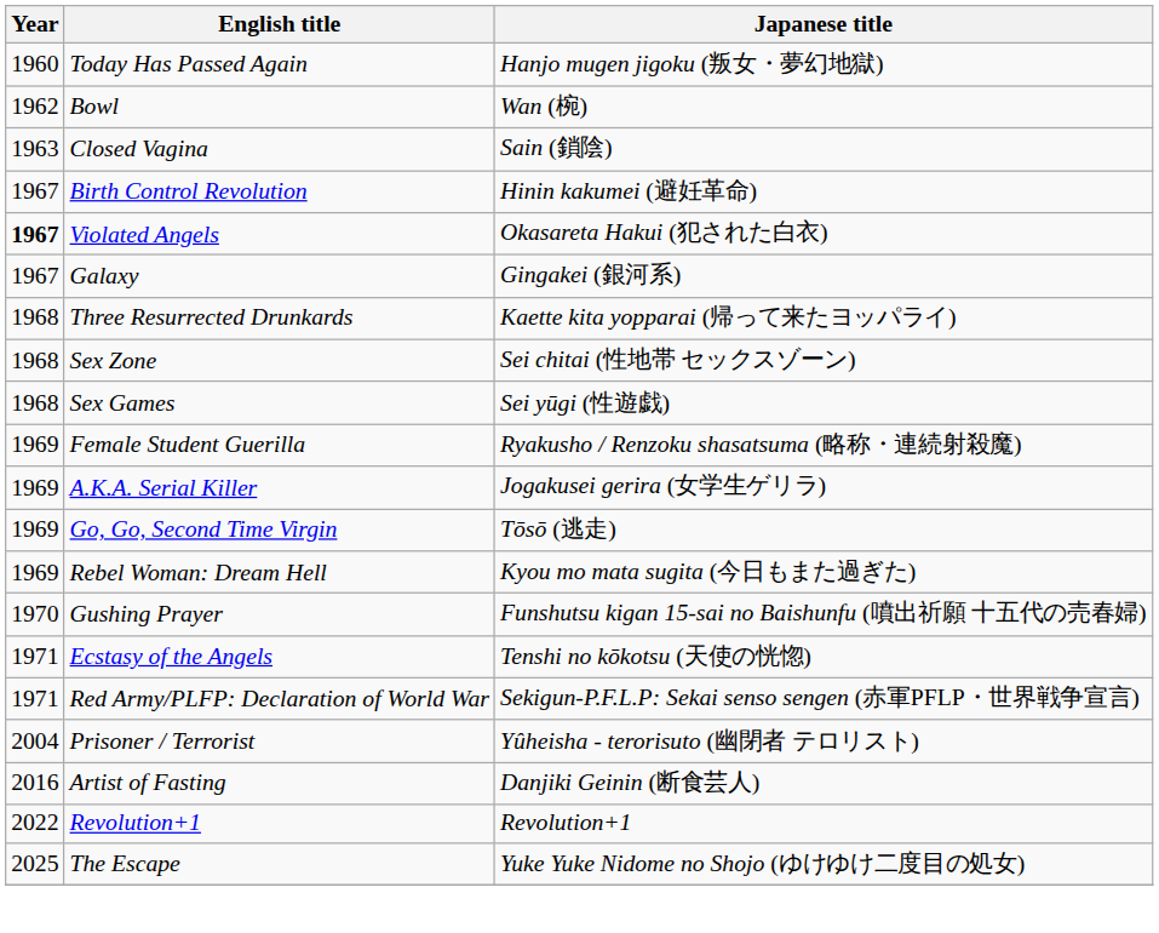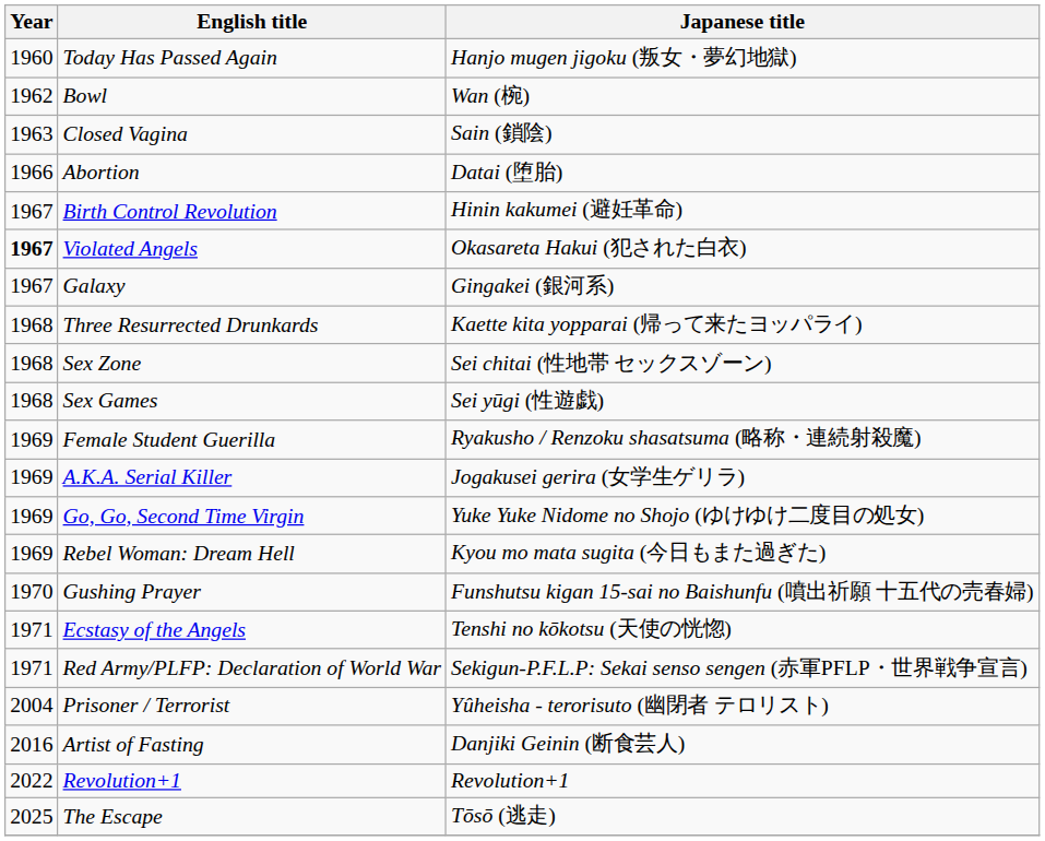+ row: 1966 | Abortion | Datai (堕胎)
Go, Go, Second Time Virgin | Japanese title: Tōsō (逃走) -> Yuke Yuke Nidome no Shojo (ゆけゆけ二度目の処女)
The Escape | Japanese title: Yuke Yuke Nidome no Shojo (ゆけゆけ二度目の処女) -> Tōsō (逃走)
